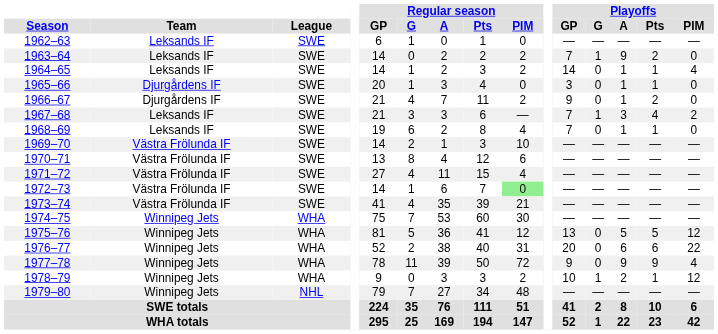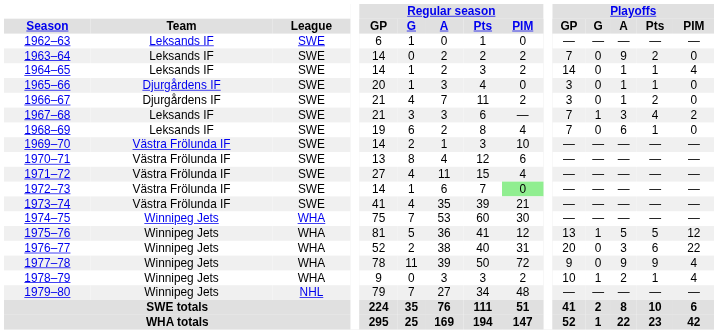1963–64 | Playoffs / G: 1 -> 0
1966–67 | Playoffs / GP: 9 -> 3
1968–69 | Playoffs / A: 1 -> 6
1975–76 | Playoffs / G: 0 -> 1
1976–77 | Playoffs / A: 6 -> 3
1978–79 | Playoffs / PIM: 12 -> 4
